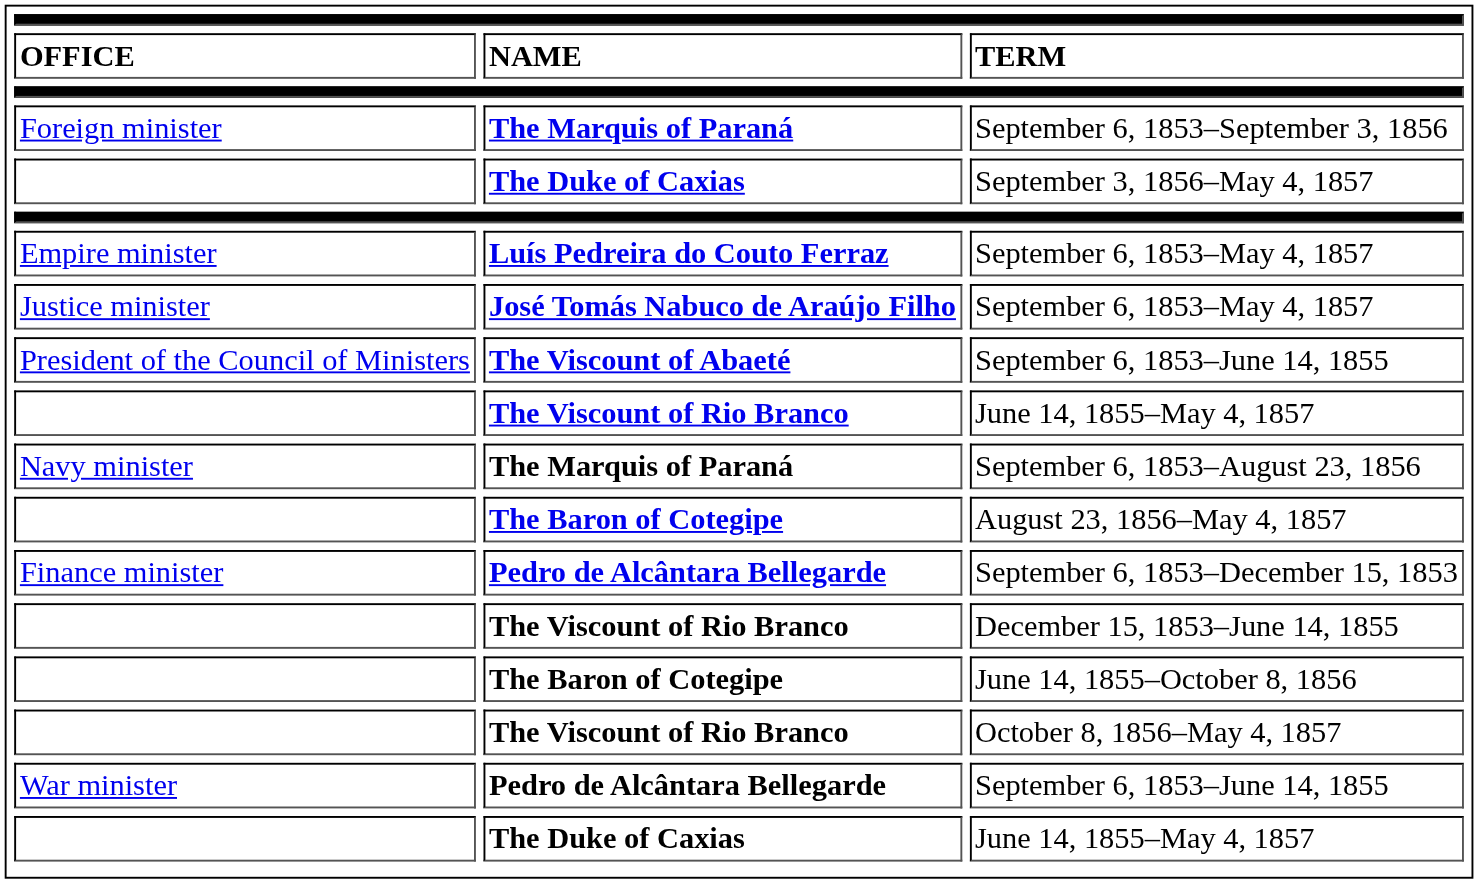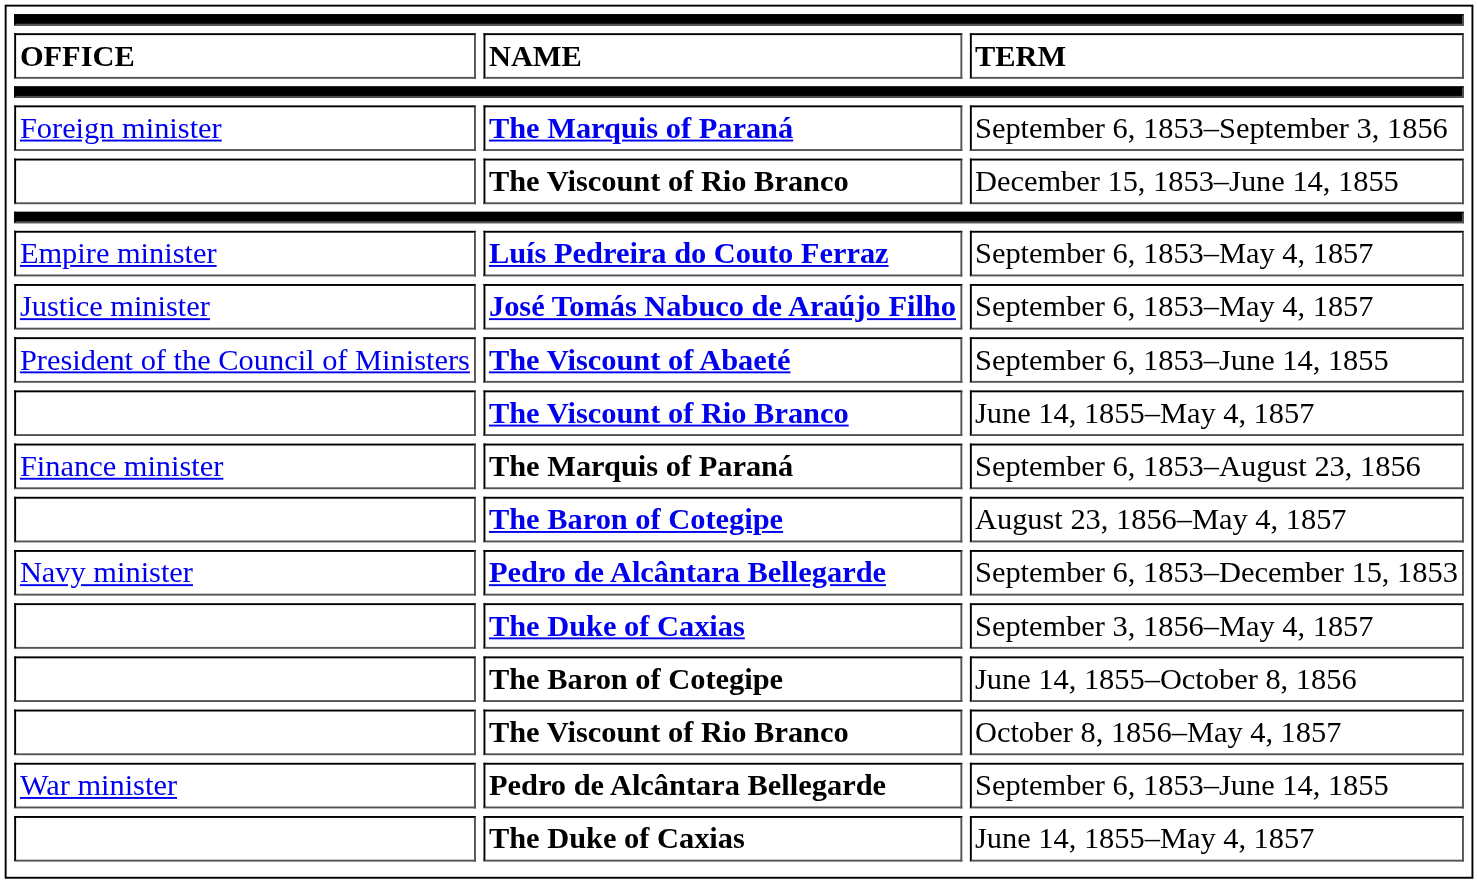rows swapped: September 3, 1856–May 4, 1857 <-> December 15, 1853–June 14, 1855
September 6, 1853–August 23, 1856 | OFFICE: Navy minister -> Finance minister
September 6, 1853–December 15, 1853 | OFFICE: Finance minister -> Navy minister
